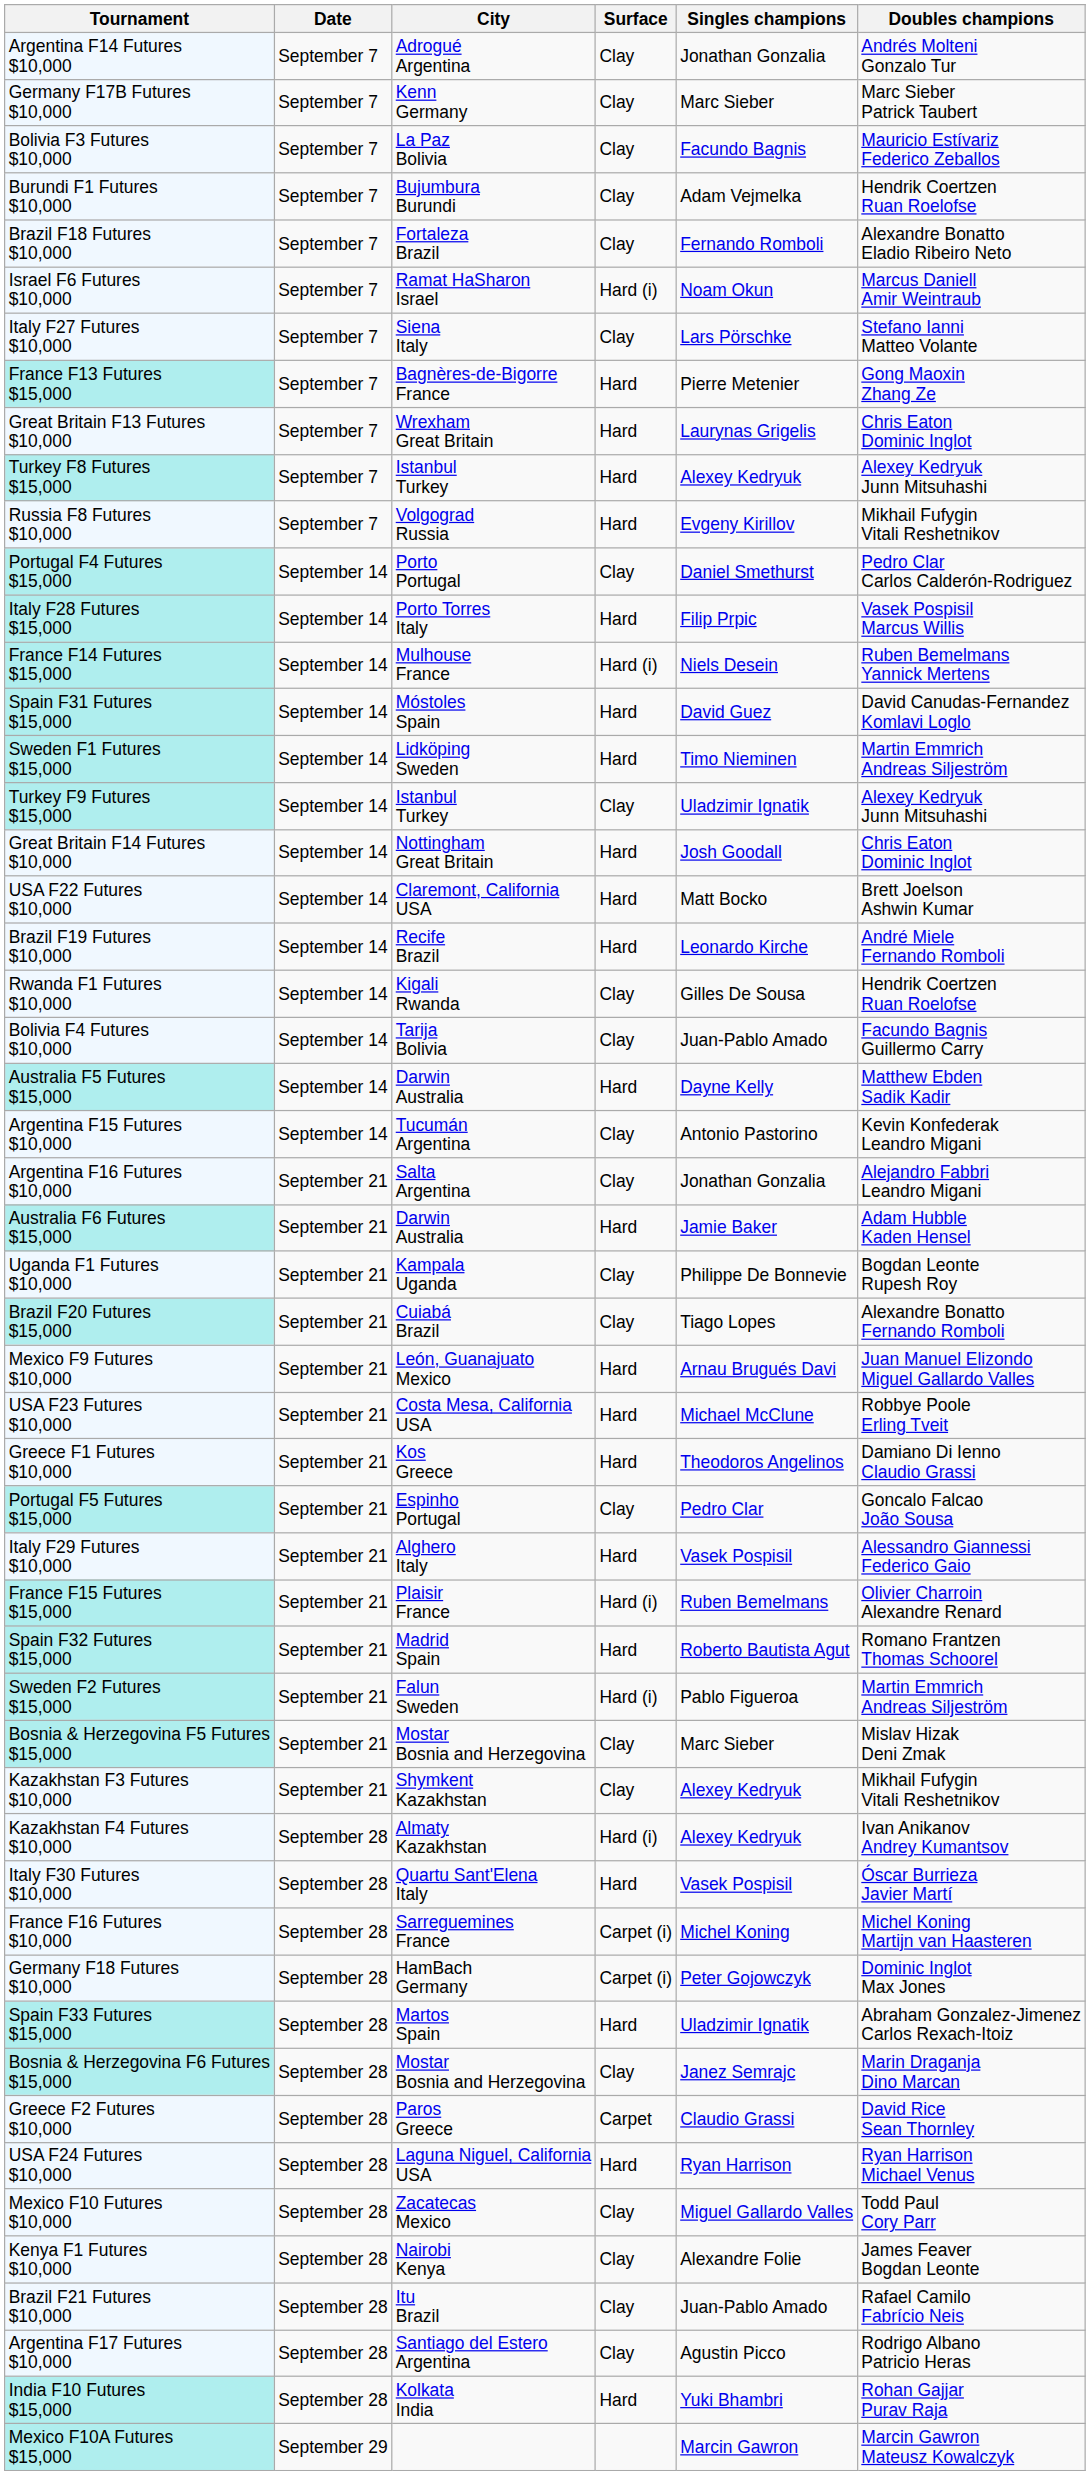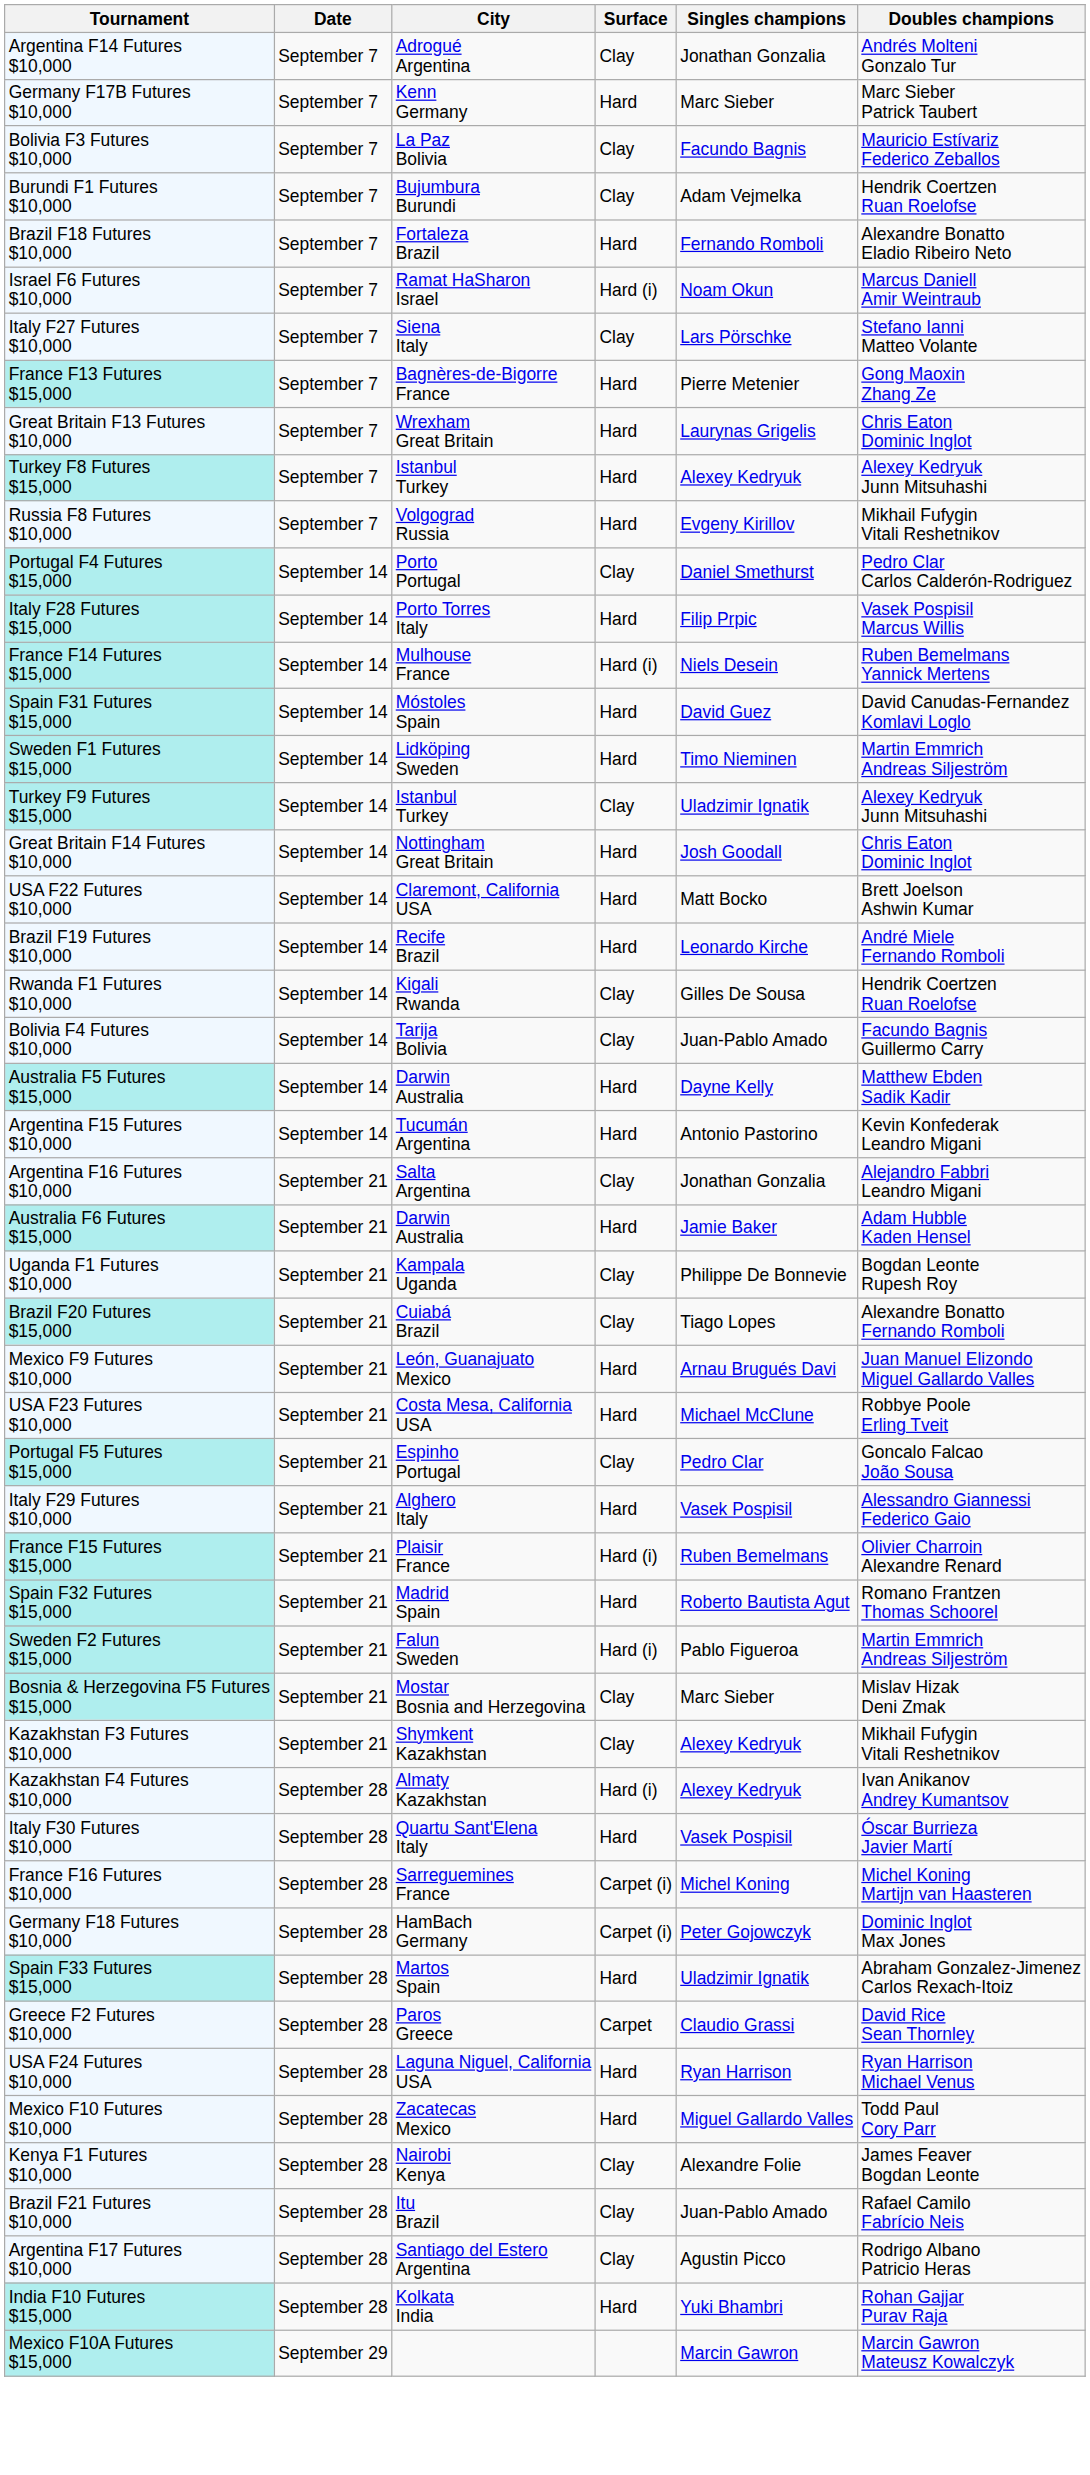Germany F17B Futures $10,000 | Surface: Clay -> Hard
Brazil F18 Futures $10,000 | Surface: Clay -> Hard
Argentina F15 Futures $10,000 | Surface: Clay -> Hard
- row: Greece F1 Futures $10,000 | September 21 | Kos Greece | Hard | Theodoros Angelinos | Damiano Di Ienno Claudio Grassi
- row: Bosnia & Herzegovina F6 Futures $15,000 | September 28 | Mostar Bosnia and Herzegovina | Clay | Janez Semrajc | Marin Draganja Dino Marcan
Mexico F10 Futures $10,000 | Surface: Clay -> Hard
